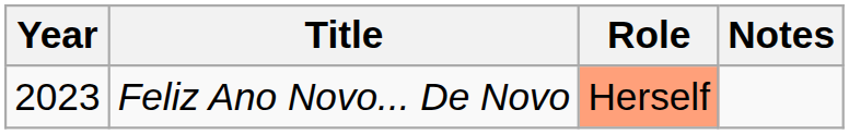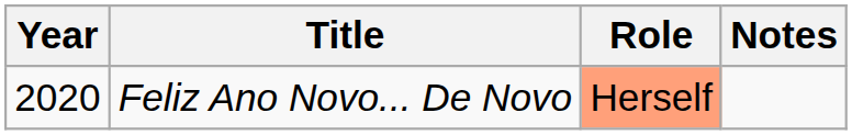Feliz Ano Novo... De Novo | Year: 2023 -> 2020
